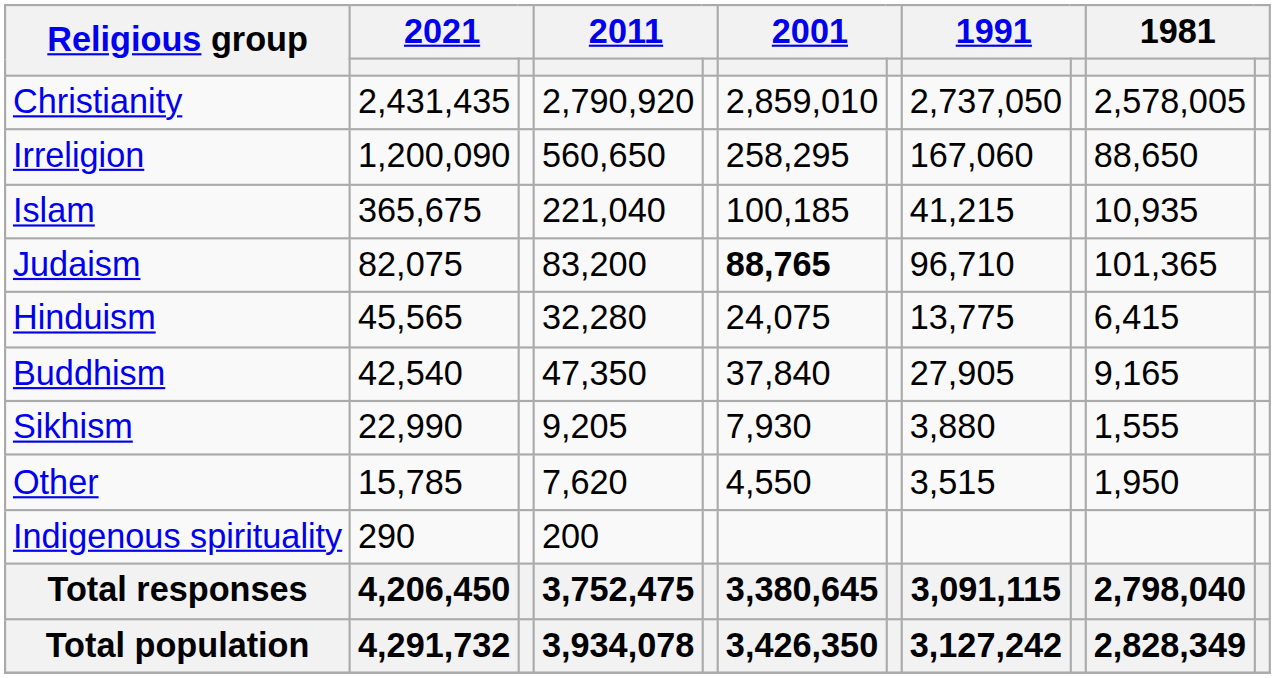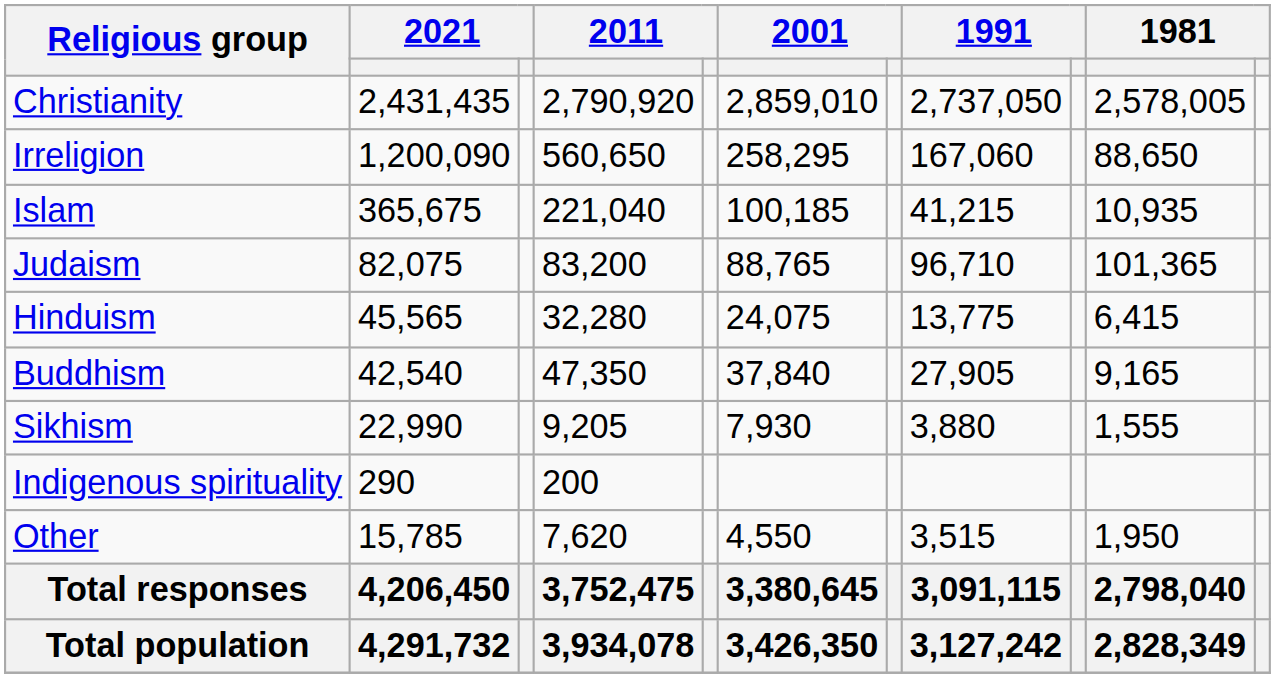Judaism | column 6: bold -> normal
rows swapped: Indigenous spirituality <-> Other
